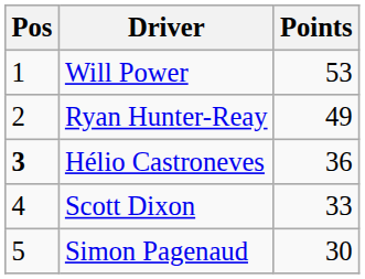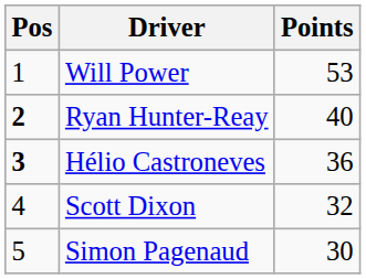Ryan Hunter-Reay | Pos: normal -> bold
Ryan Hunter-Reay | Points: 49 -> 40
Scott Dixon | Points: 33 -> 32
